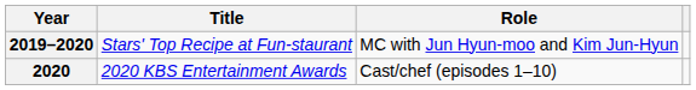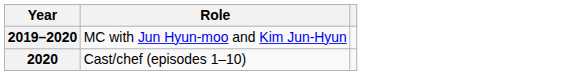- column: Title | Stars' Top Recipe at Fun-staurant | 2020 KBS Entertainment Awards
